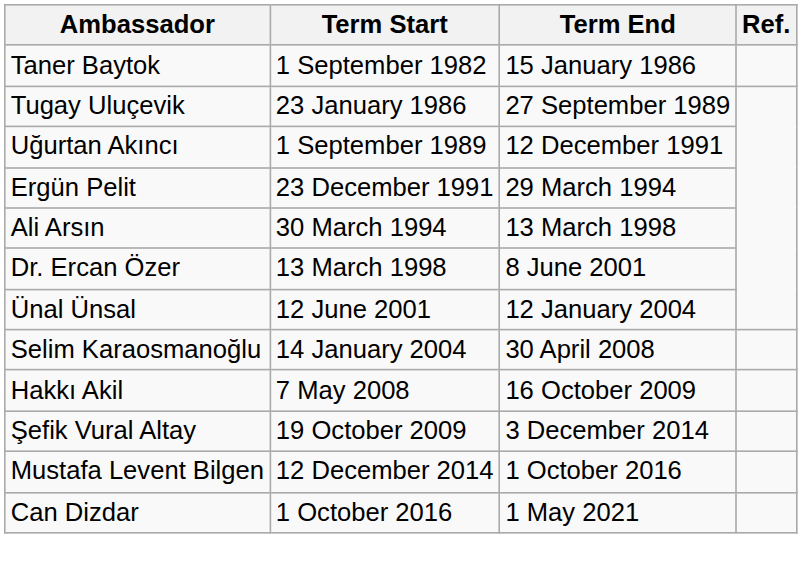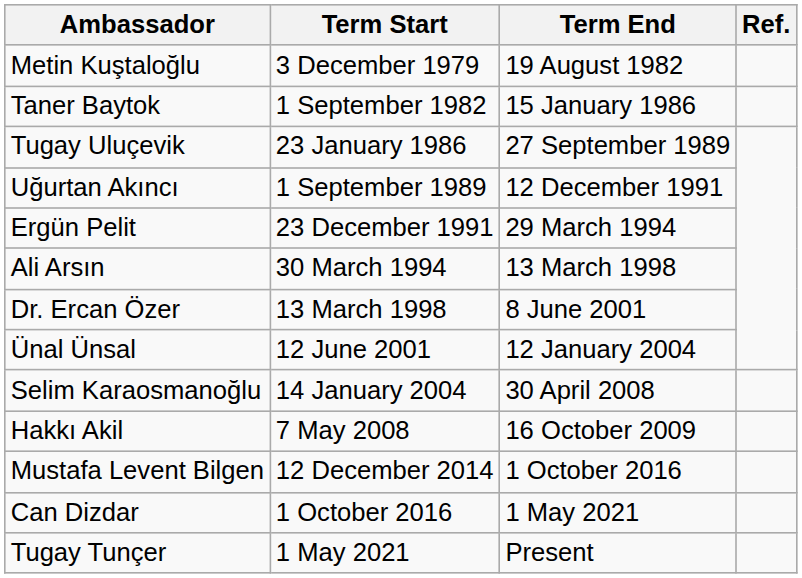+ row: Metin Kuştaloğlu | 3 December 1979 | 19 August 1982
- row: Şefik Vural Altay | 19 October 2009 | 3 December 2014
+ row: Tugay Tunçer | 1 May 2021 | Present
